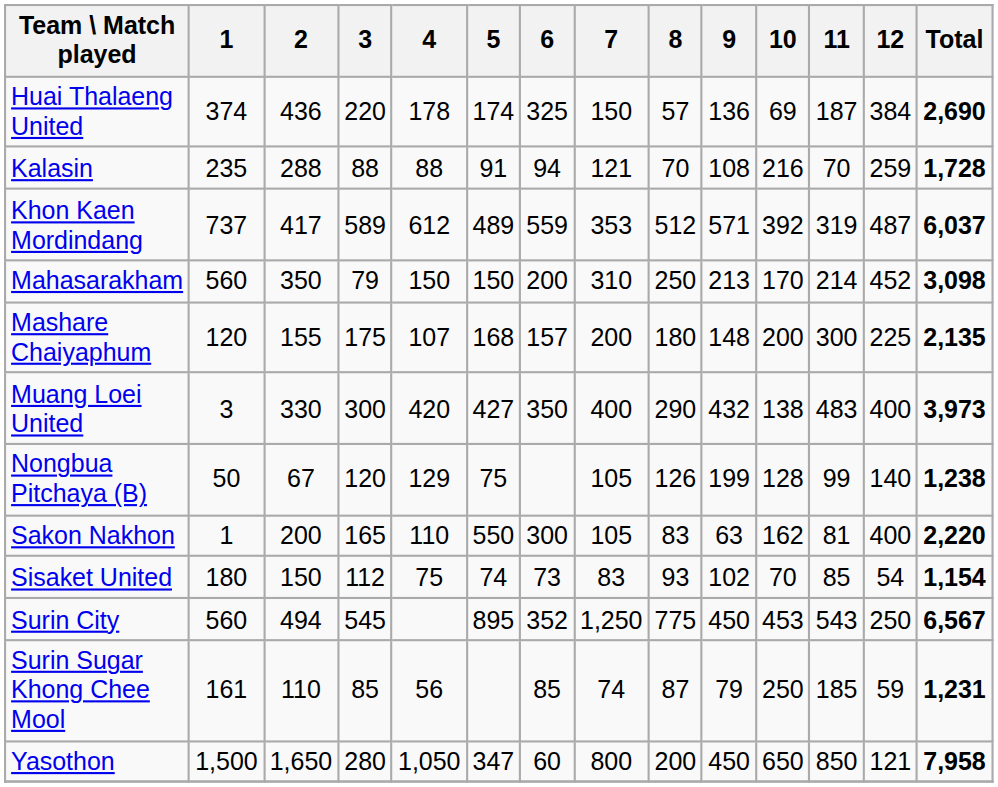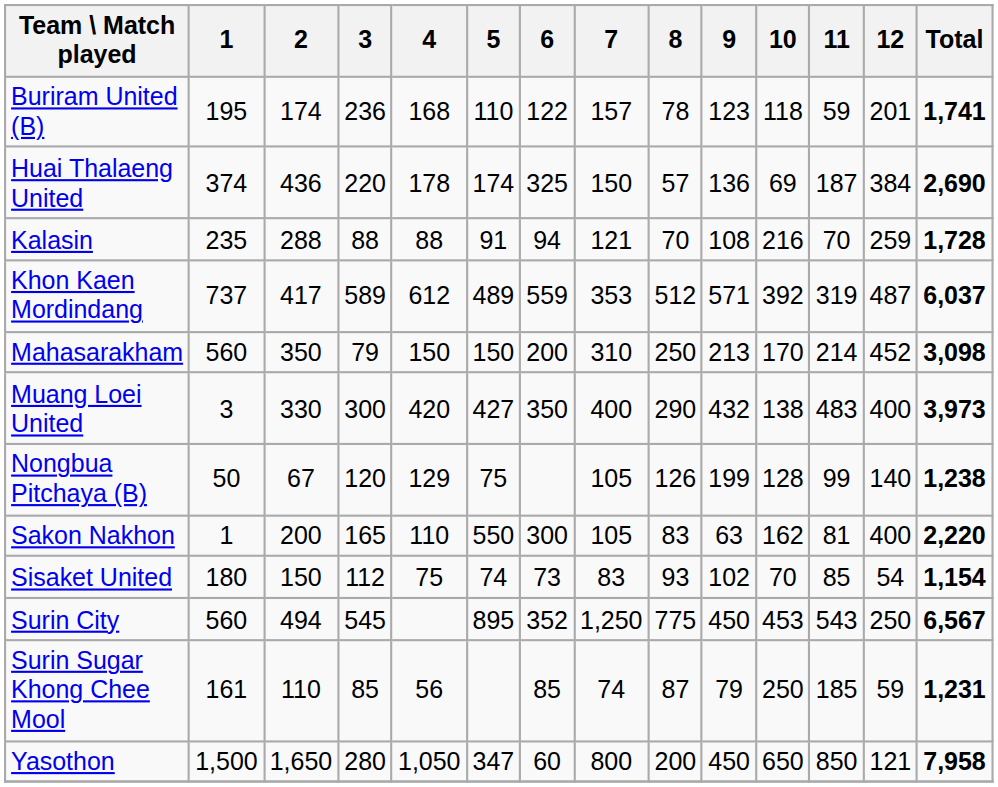+ row: Buriram United (B) | 195 | 174 | 236 | 168 | 110 | 122 | 157 | 78 | 123 | 118 | 59 | 201 | 1,741
- row: Mashare Chaiyaphum | 120 | 155 | 175 | 107 | 168 | 157 | 200 | 180 | 148 | 200 | 300 | 225 | 2,135
